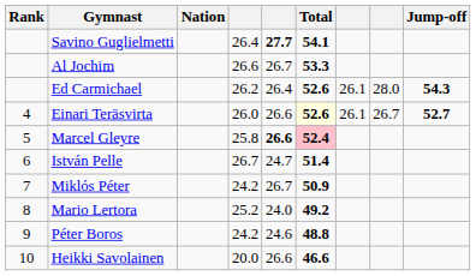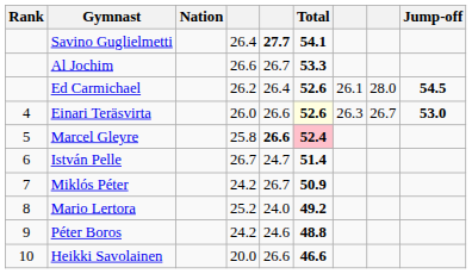Ed Carmichael | Jump-off: 54.3 -> 54.5
Einari Teräsvirta | column 7: 26.1 -> 26.3
Einari Teräsvirta | Jump-off: 52.7 -> 53.0
